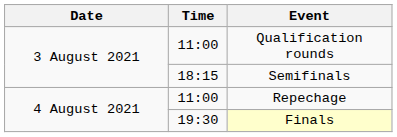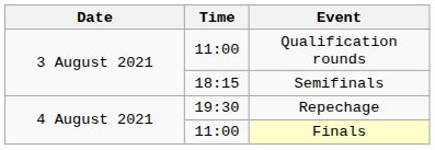Repechage | Time: 11:00 -> 19:30
Finals | Time: 19:30 -> 11:00
